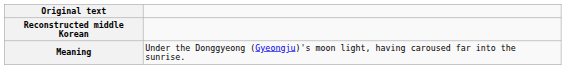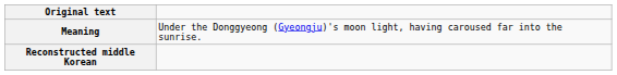rows swapped: Reconstructed middle Korean <-> Meaning
